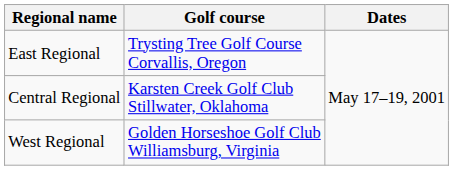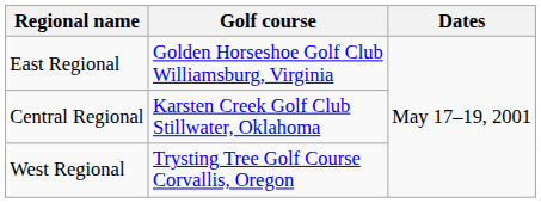East Regional | Golf course: Trysting Tree Golf Course Corvallis, Oregon -> Golden Horseshoe Golf Club Williamsburg, Virginia
West Regional | Golf course: Golden Horseshoe Golf Club Williamsburg, Virginia -> Trysting Tree Golf Course Corvallis, Oregon
